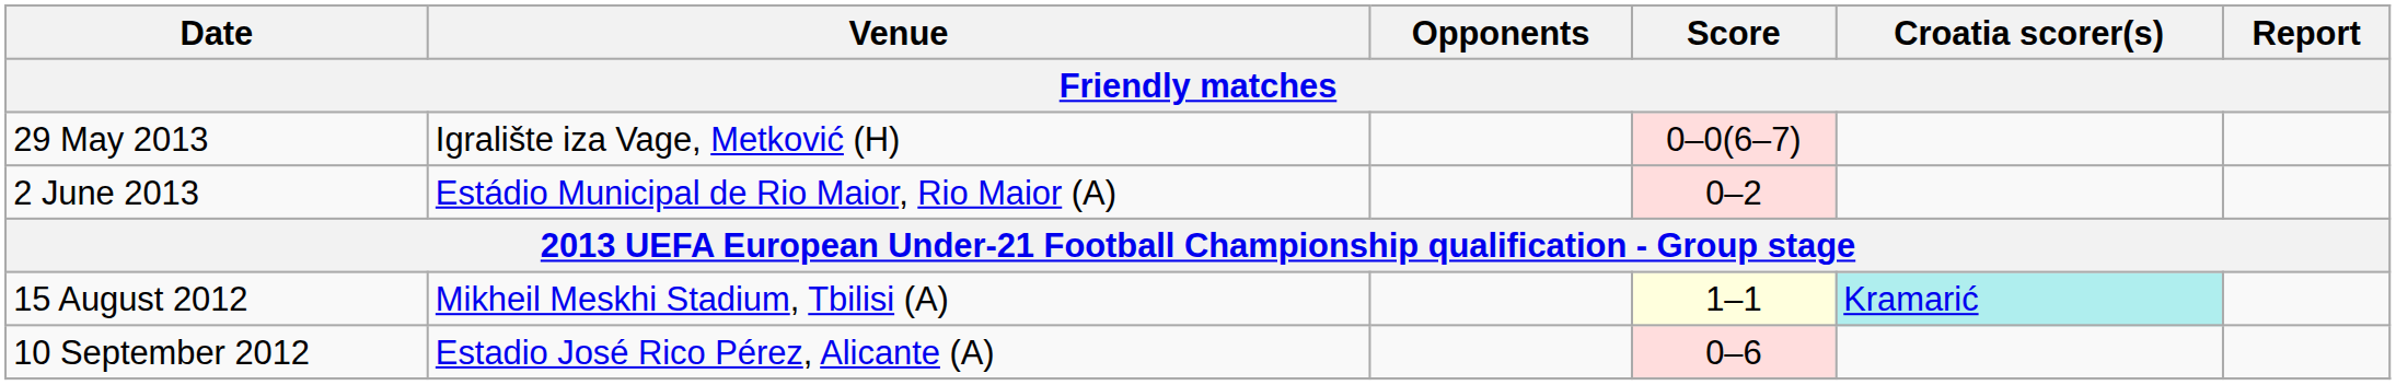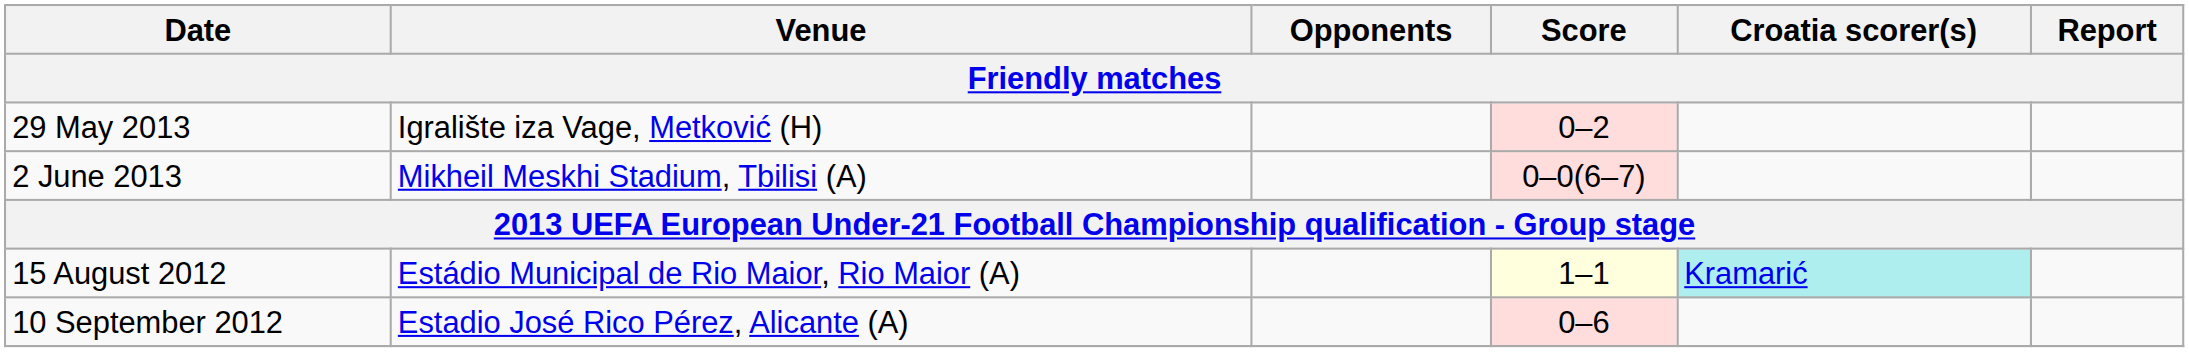29 May 2013 | Score: 0–0(6–7) -> 0–2
2 June 2013 | Venue: Estádio Municipal de Rio Maior, Rio Maior (A) -> Mikheil Meskhi Stadium, Tbilisi (A)
2 June 2013 | Score: 0–2 -> 0–0(6–7)
15 August 2012 | Venue: Mikheil Meskhi Stadium, Tbilisi (A) -> Estádio Municipal de Rio Maior, Rio Maior (A)
